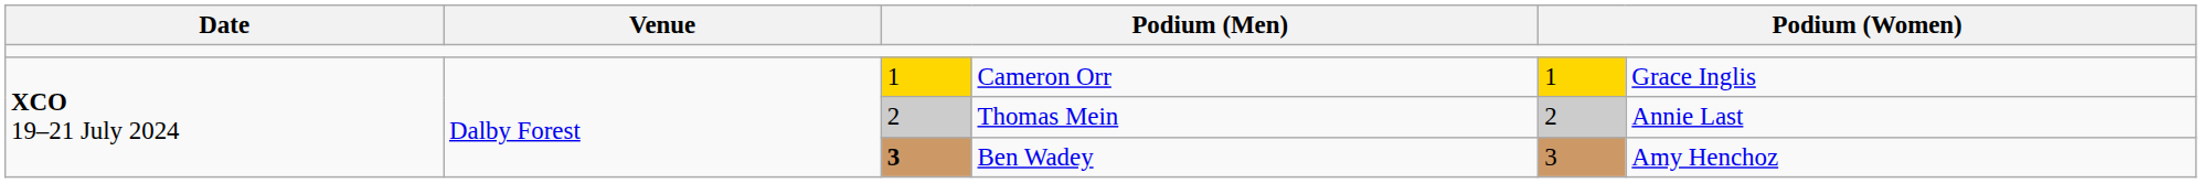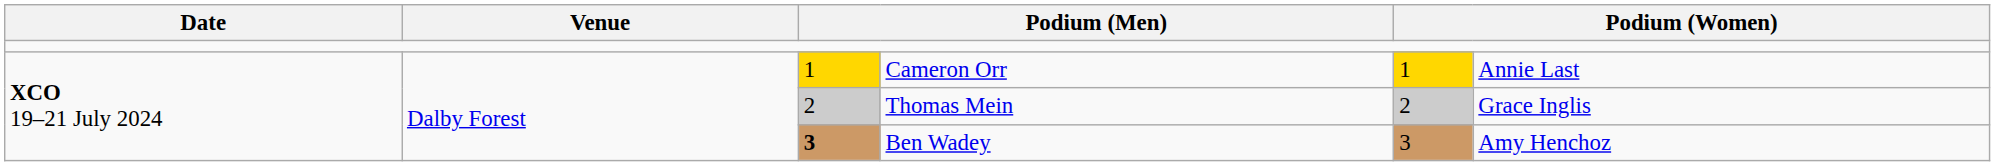Cameron Orr | column 6: Grace Inglis -> Annie Last
Thomas Mein | column 6: Annie Last -> Grace Inglis
